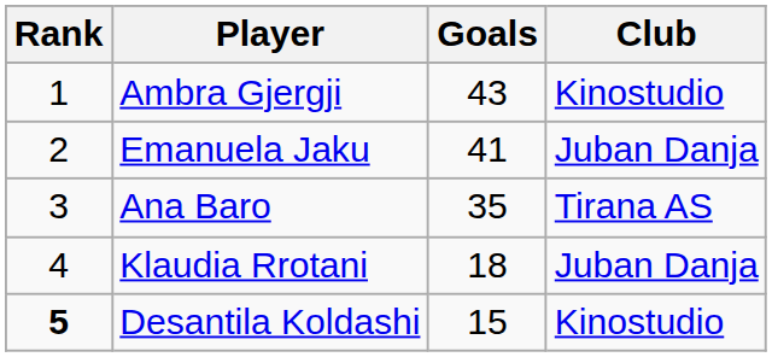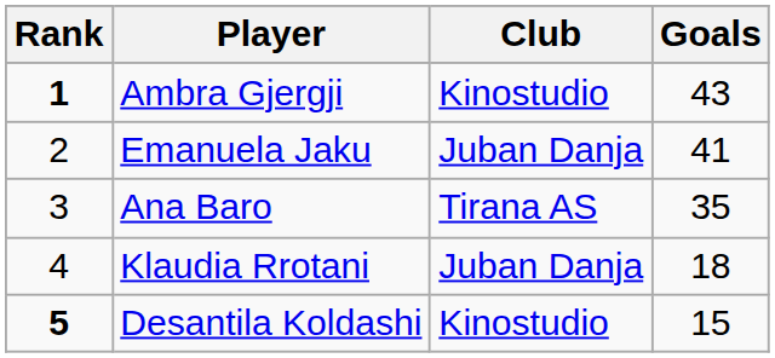columns swapped: Club <-> Goals
Ambra Gjergji | Rank: normal -> bold
